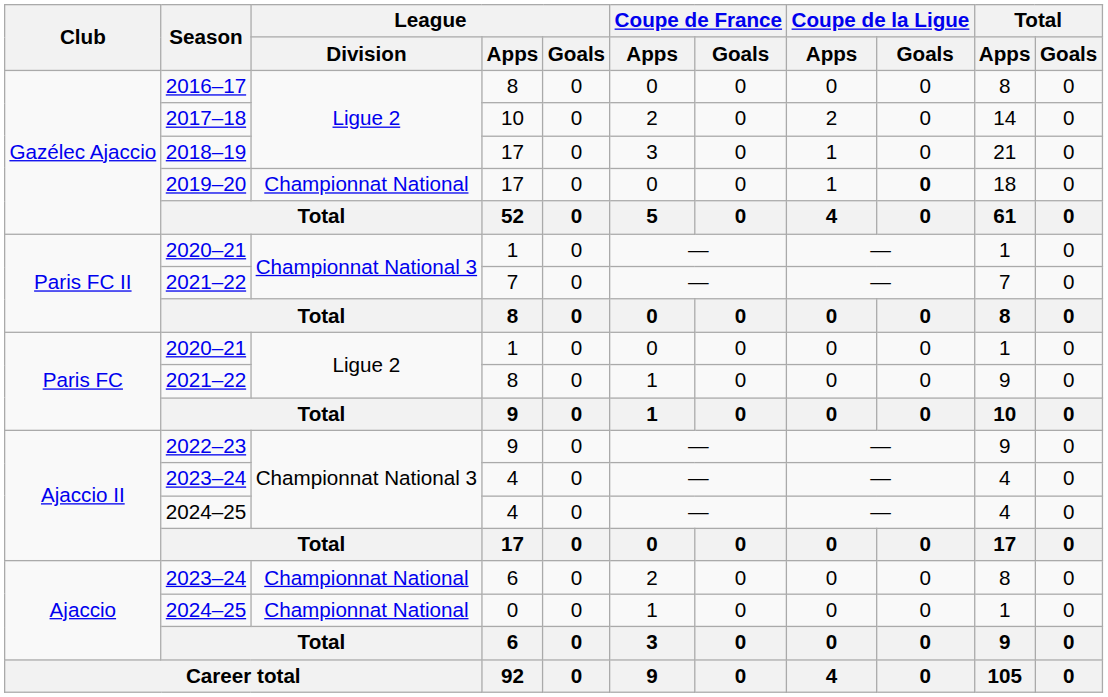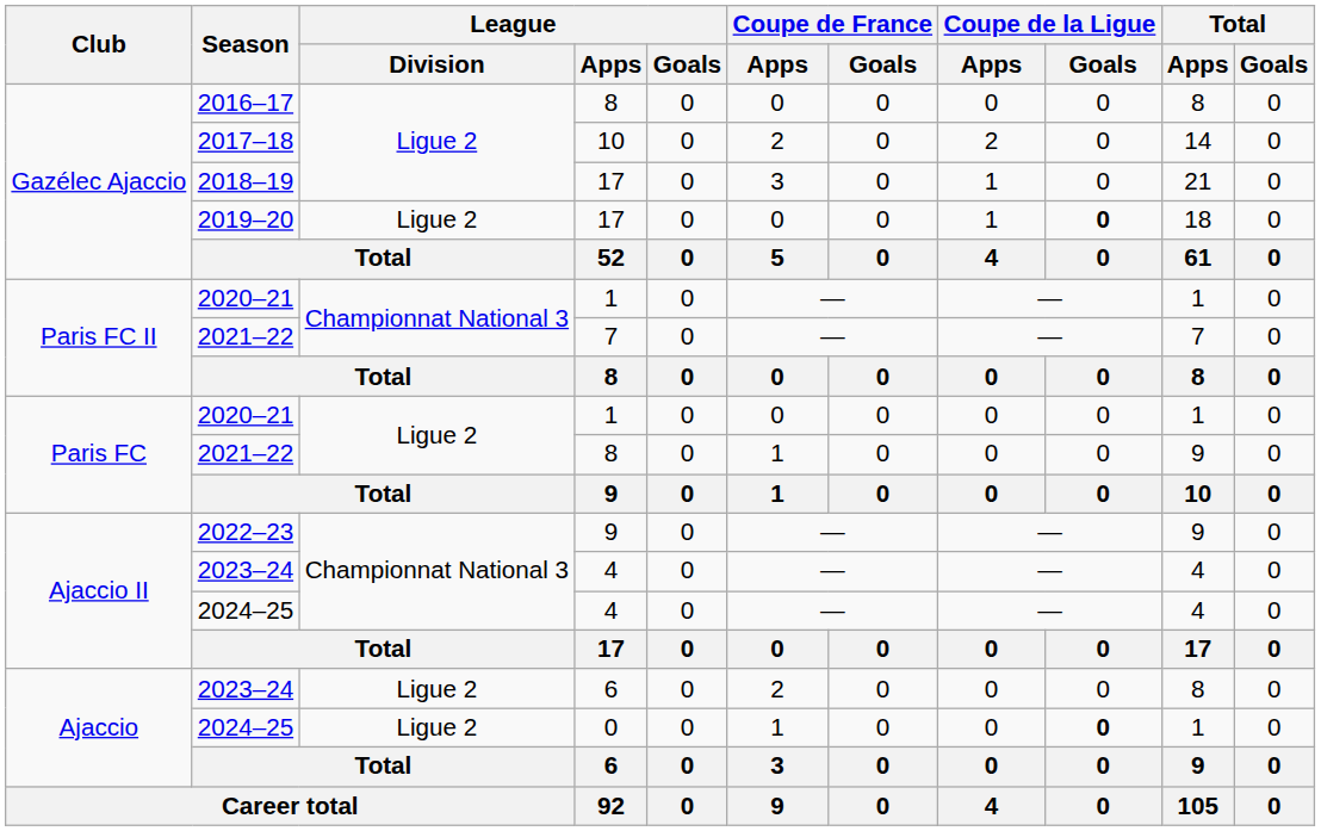2019–20 | League / Division: Championnat National -> Ligue 2
Ajaccio / 2023–24 | League / Division: Championnat National -> Ligue 2
Ajaccio / 2024–25 | League / Division: Championnat National -> Ligue 2
Ajaccio / 2024–25 | Coupe de la Ligue / Goals: normal -> bold
